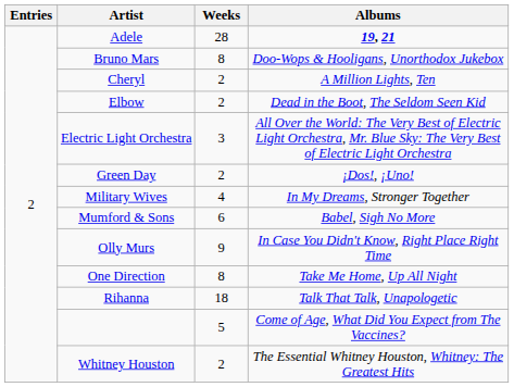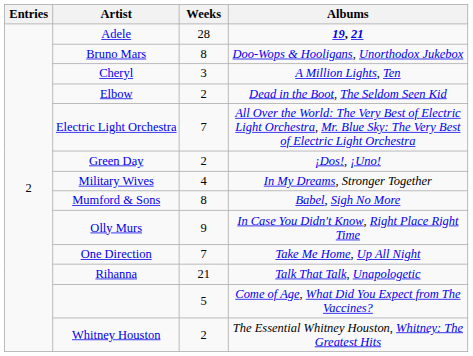Cheryl | Weeks: 2 -> 3
Electric Light Orchestra | Weeks: 3 -> 7
Mumford & Sons | Weeks: 6 -> 8
One Direction | Weeks: 8 -> 7
Rihanna | Weeks: 18 -> 21
